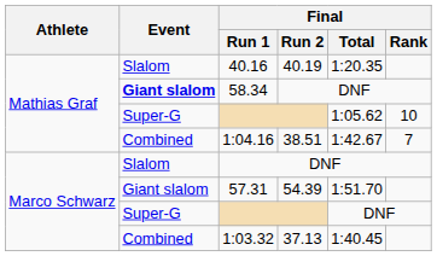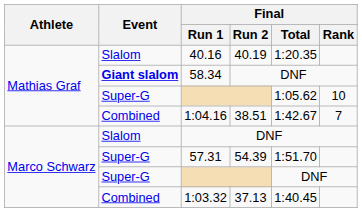57.31 | Event: Giant slalom -> Super-G
